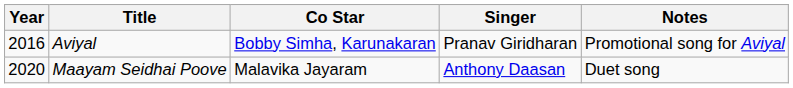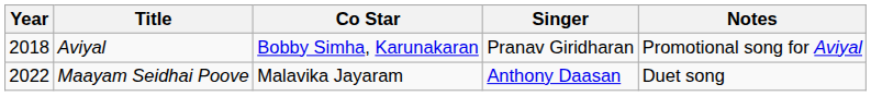Aviyal | Year: 2016 -> 2018
Maayam Seidhai Poove | Year: 2020 -> 2022
